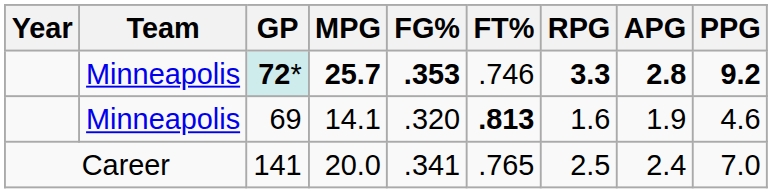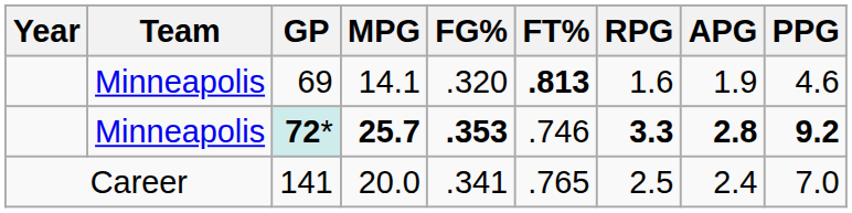rows swapped: 69 <-> 72*
